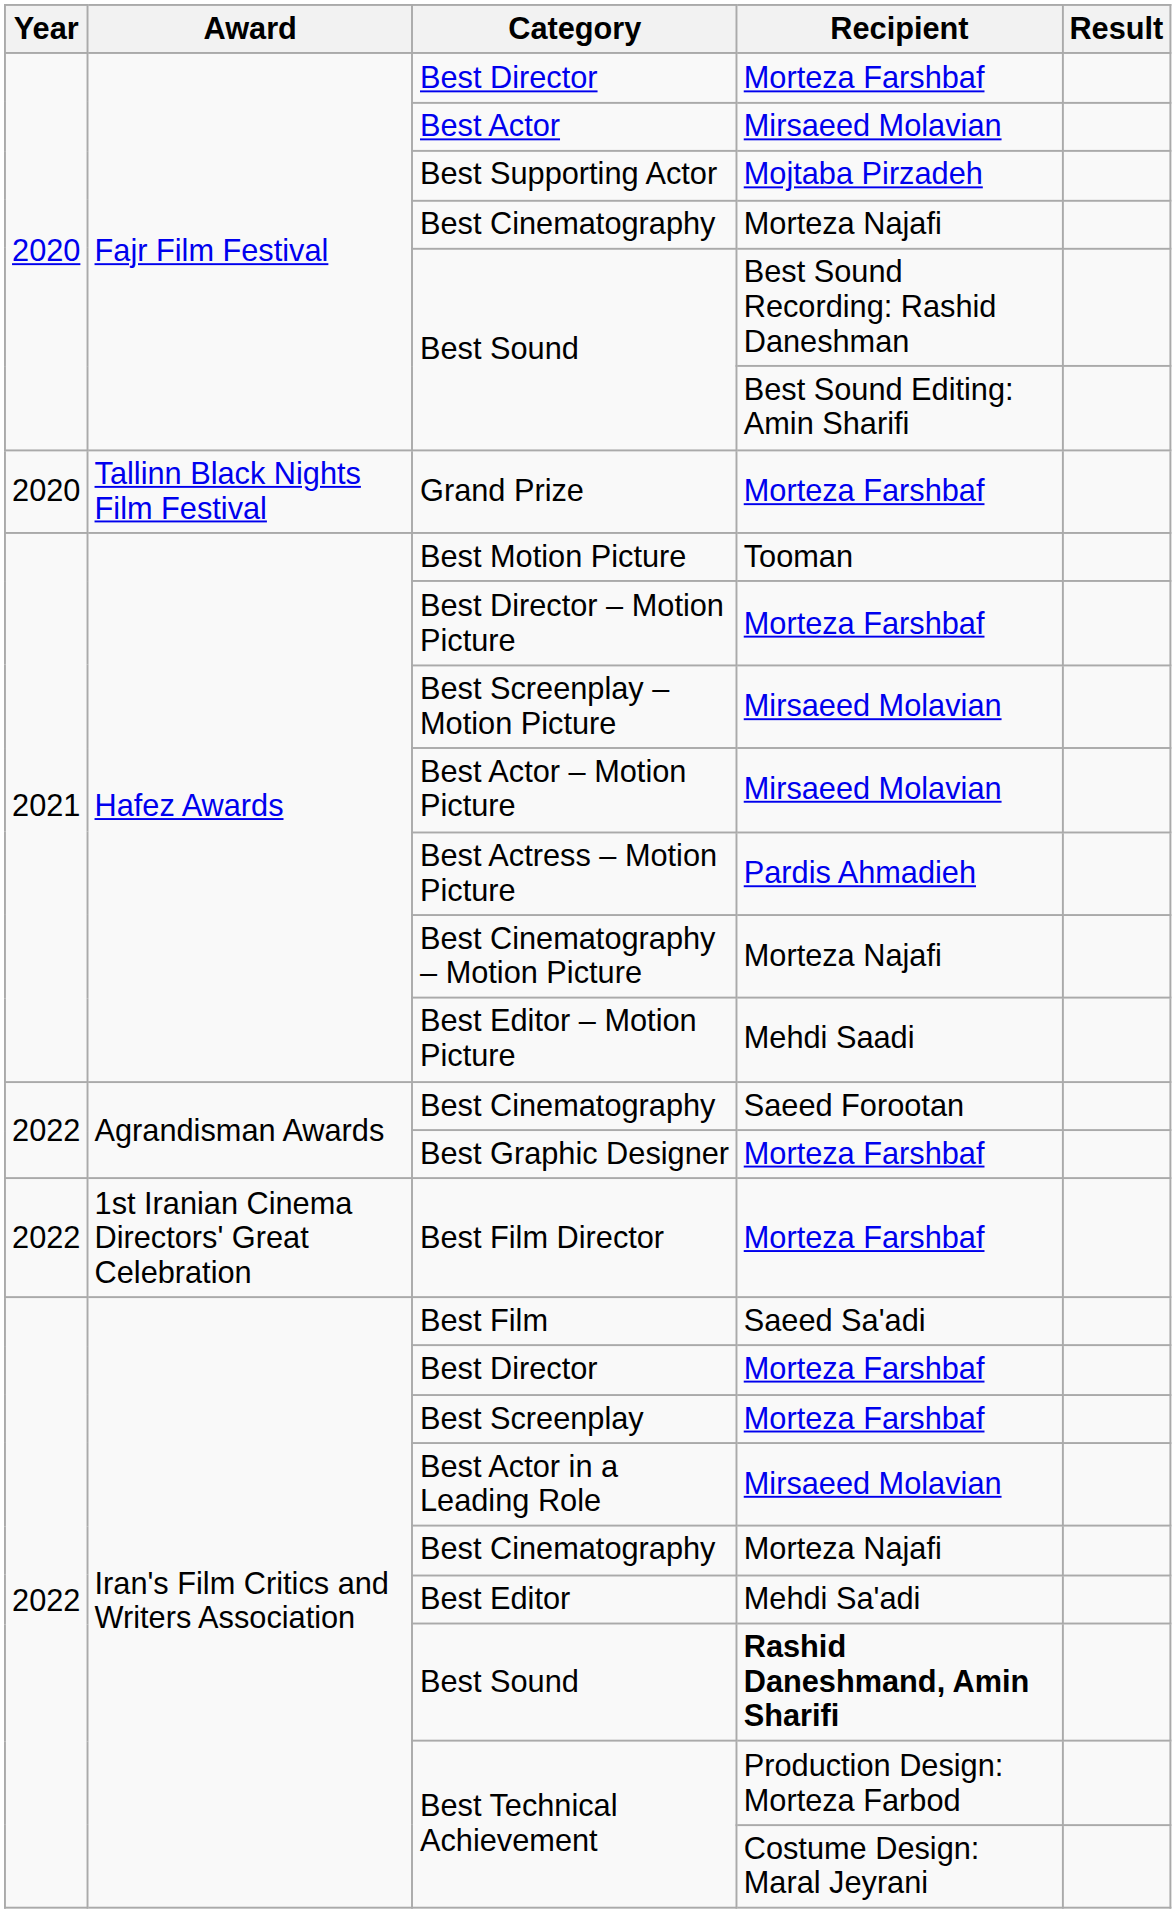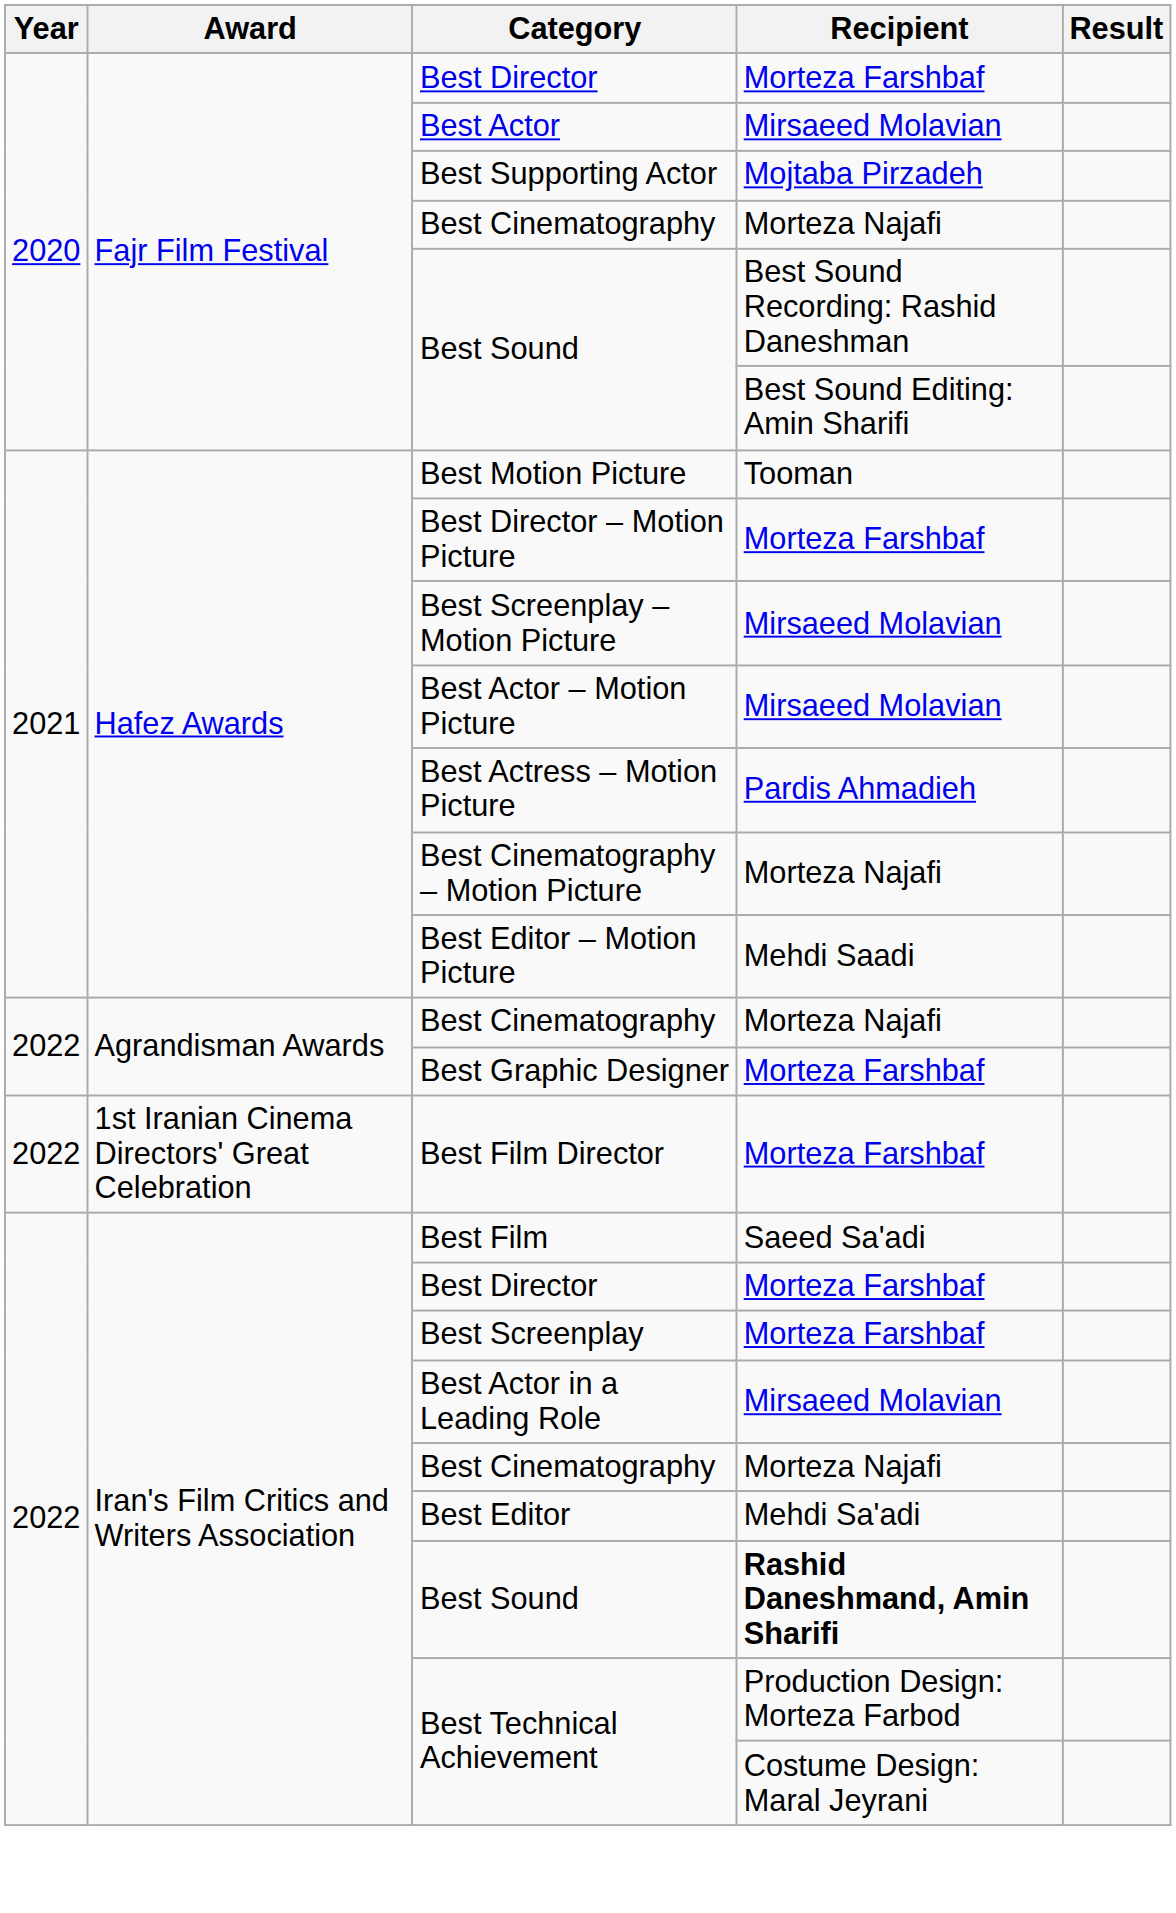- row: 2020 | Tallinn Black Nights Film Festival | Grand Prize | Morteza Farshbaf
Agrandisman Awards / Best Cinematography | Recipient: Saeed Forootan -> Morteza Najafi
